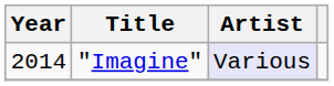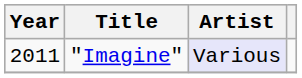"Imagine" | Year: 2014 -> 2011
